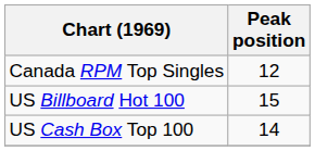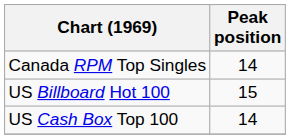Canada RPM Top Singles | Peak position: 12 -> 14
